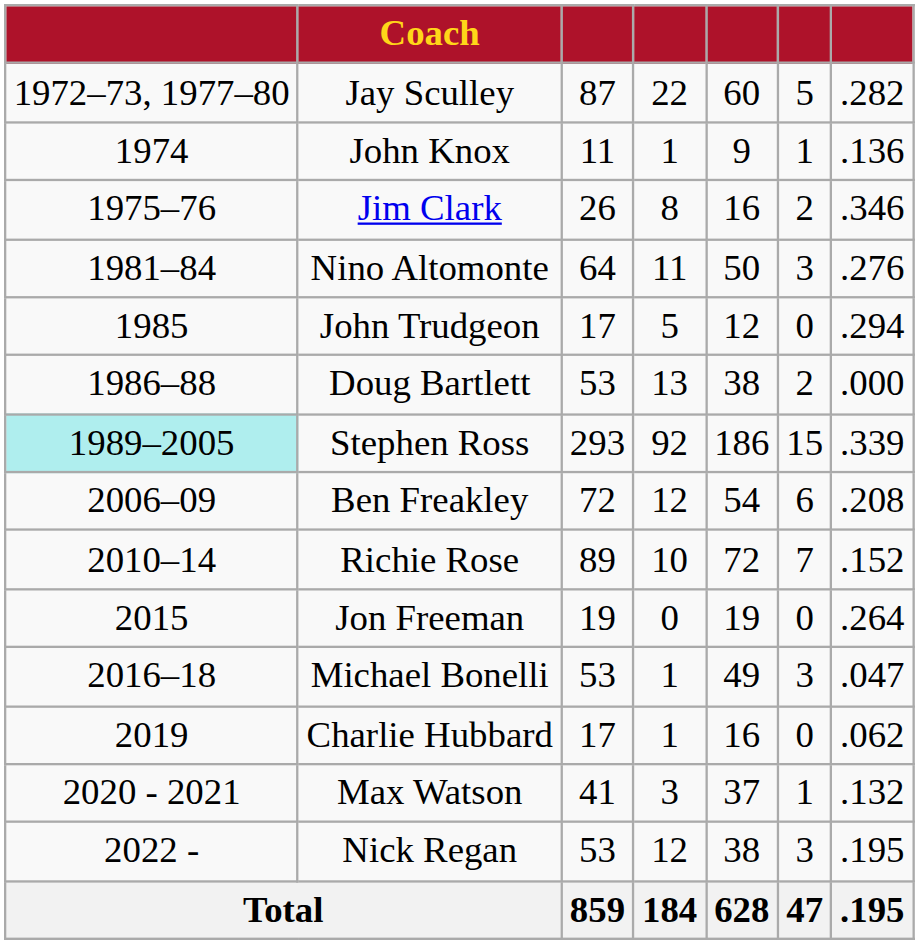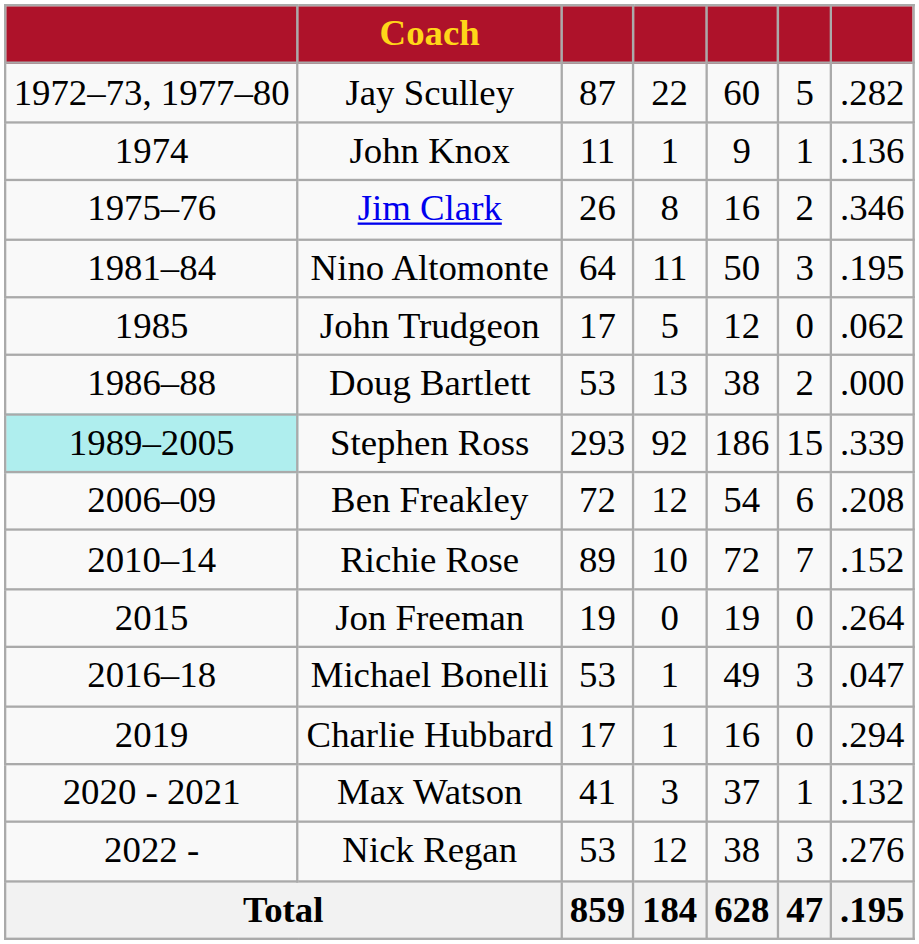Nino Altomonte | column 7: .276 -> .195
John Trudgeon | column 7: .294 -> .062
Charlie Hubbard | column 7: .062 -> .294
Nick Regan | column 7: .195 -> .276
